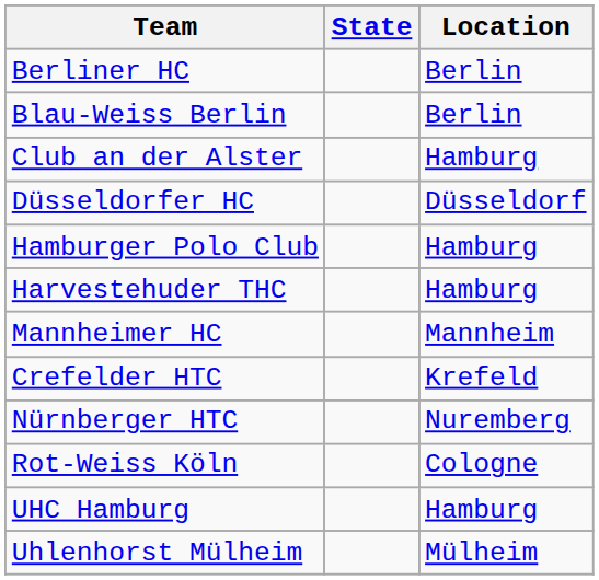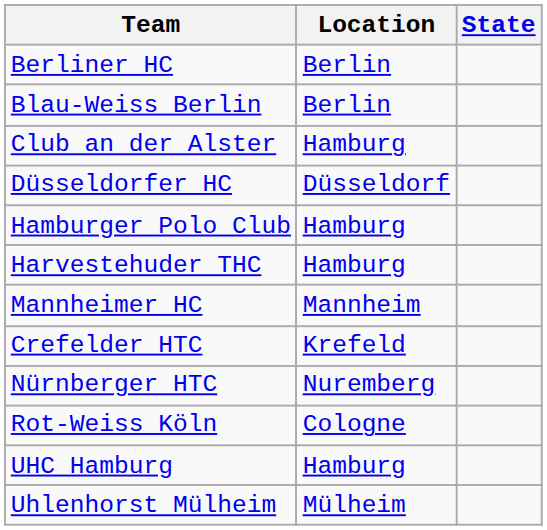columns swapped: Location <-> State
